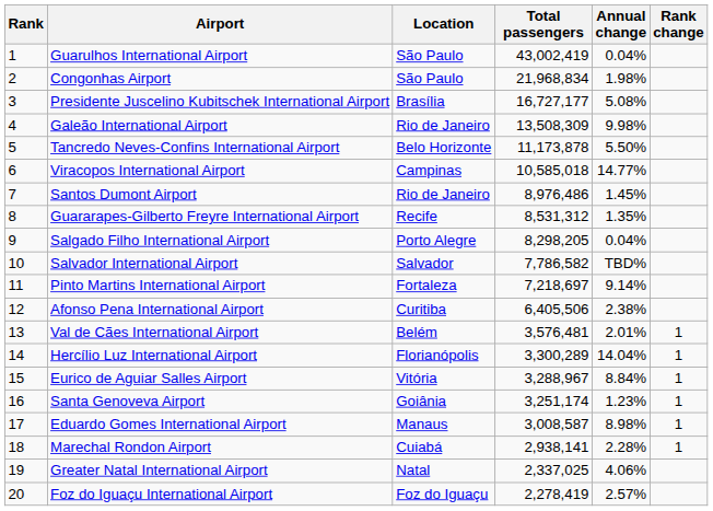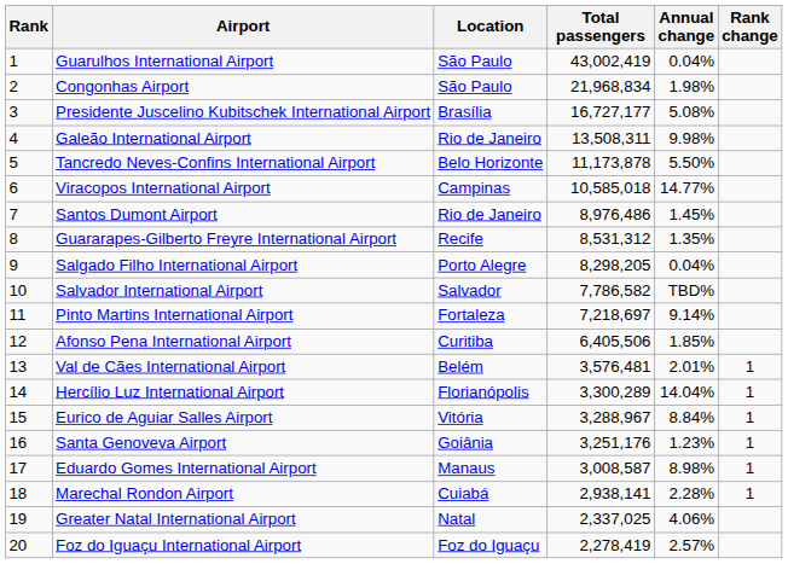Galeão International Airport | Total passengers: 13,508,309 -> 13,508,311
Afonso Pena International Airport | Annual change: 2.38% -> 1.85%
Santa Genoveva Airport | Total passengers: 3,251,174 -> 3,251,176
